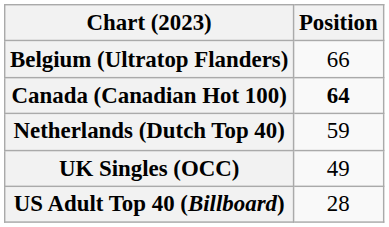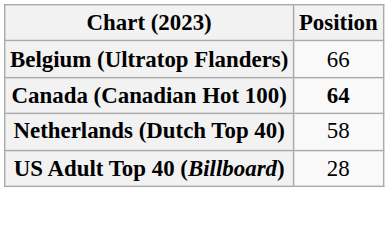Netherlands (Dutch Top 40) | Position: 59 -> 58
- row: UK Singles (OCC) | 49
